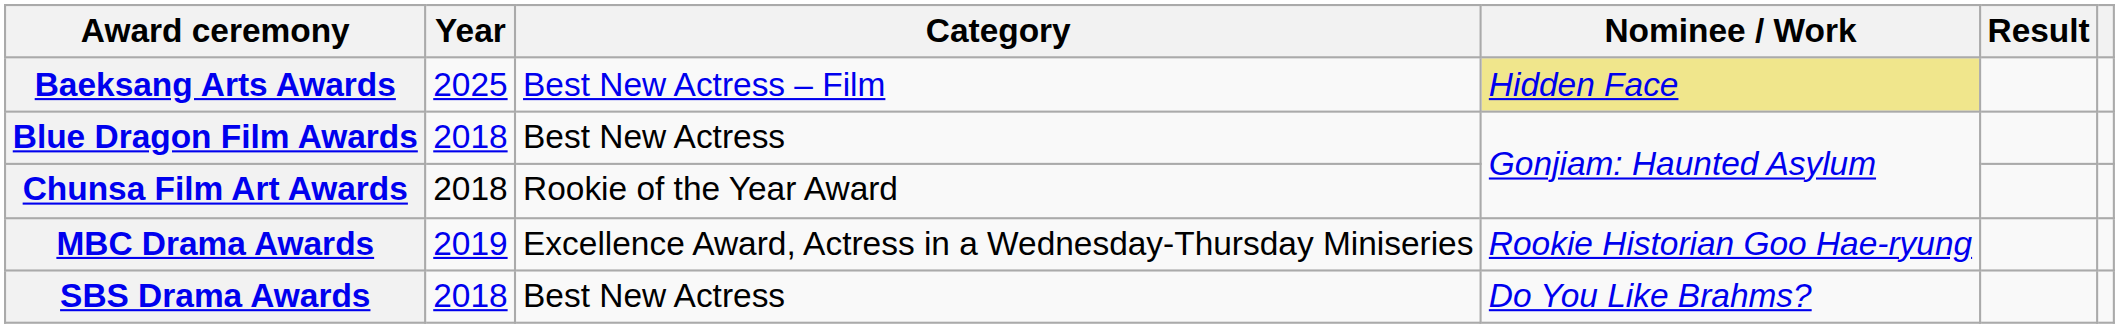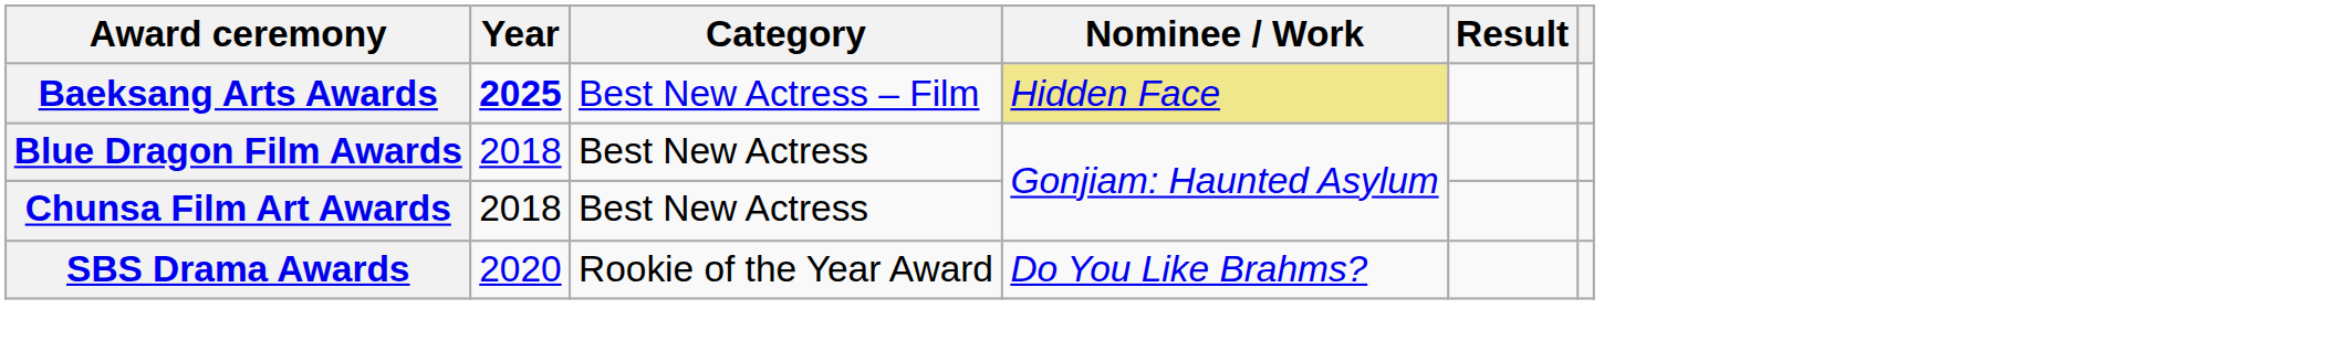Baeksang Arts Awards | Year: normal -> bold
Chunsa Film Art Awards | Category: Rookie of the Year Award -> Best New Actress
- row: MBC Drama Awards | 2019 | Excellence Award, Actress in a Wednesday-Thursday Miniseries | Rookie Historian Goo Hae-ryung
SBS Drama Awards | Year: 2018 -> 2020
SBS Drama Awards | Category: Best New Actress -> Rookie of the Year Award
